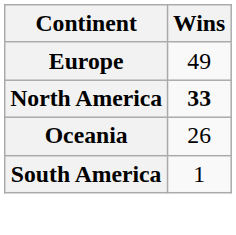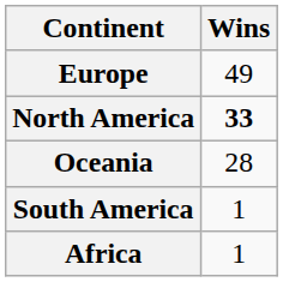Oceania | Wins: 26 -> 28
+ row: Africa | 1
